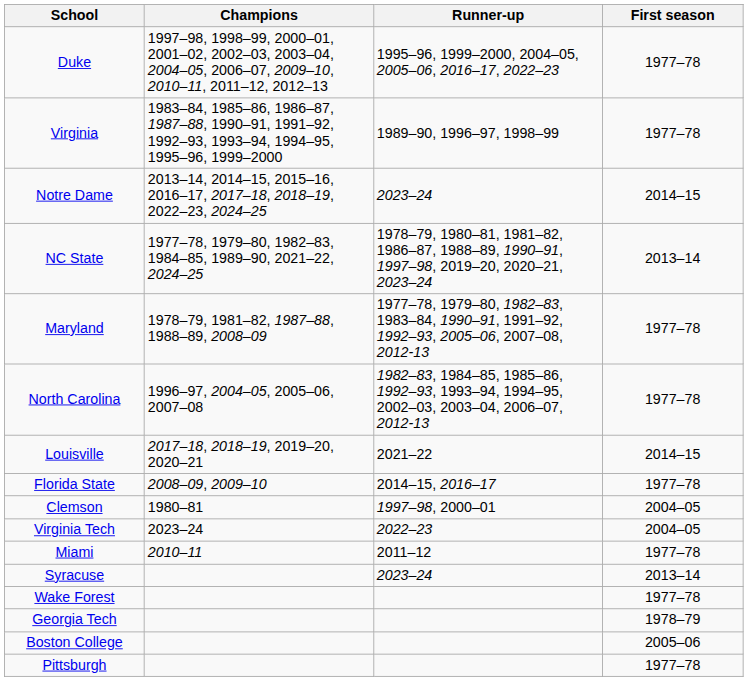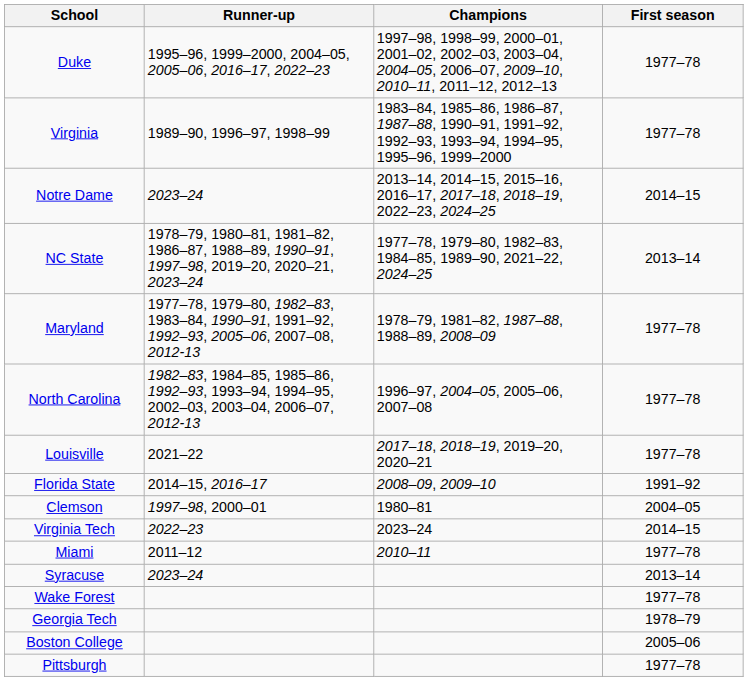columns swapped: Champions <-> Runner-up
Louisville | First season: 2014–15 -> 1977–78
Florida State | First season: 1977–78 -> 1991–92
Virginia Tech | First season: 2004–05 -> 2014–15
